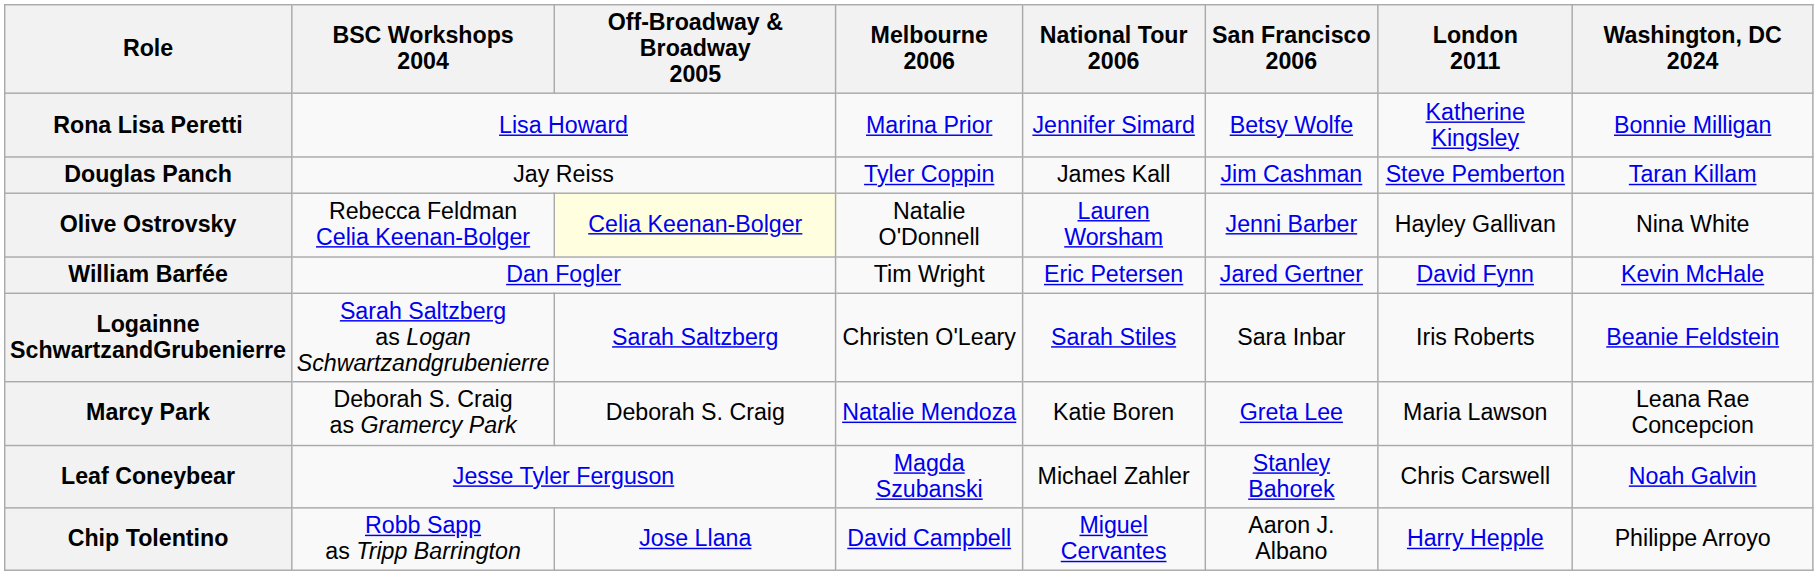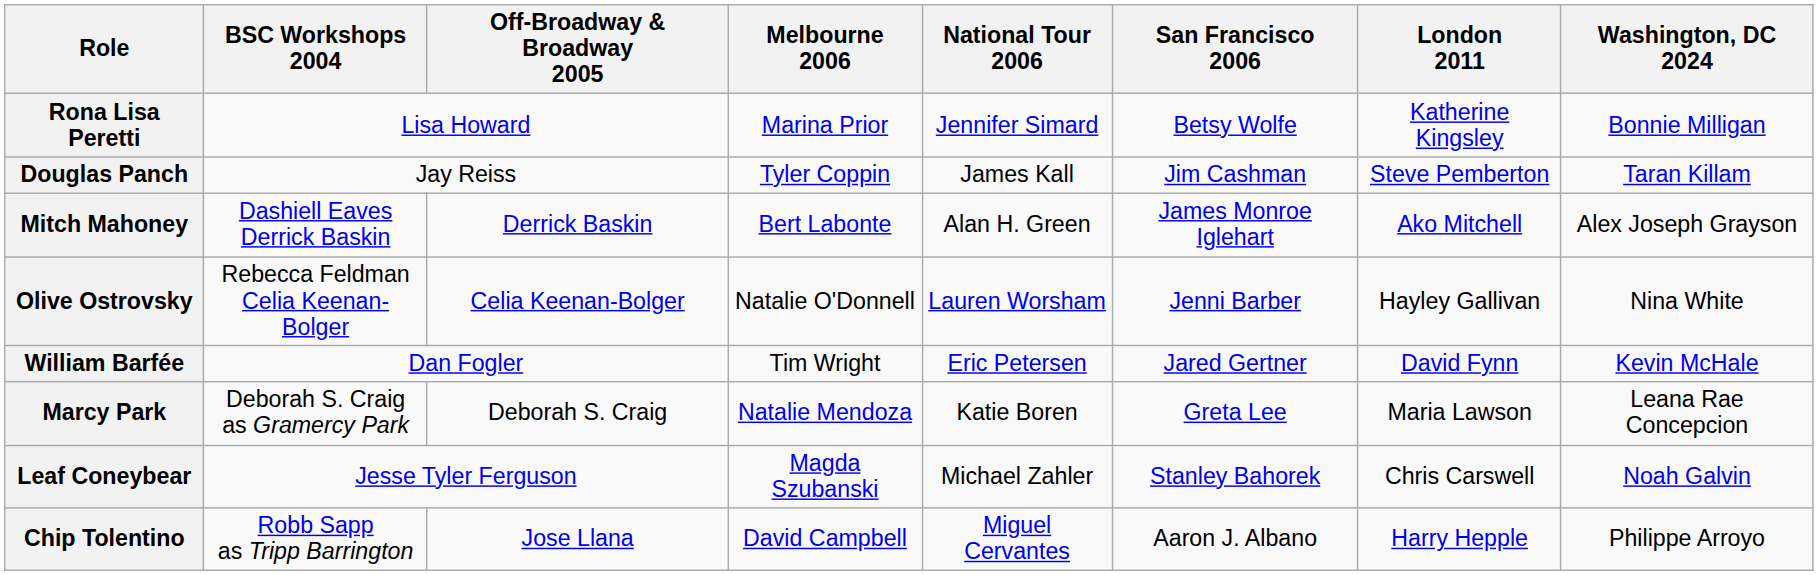+ row: Mitch Mahoney | Dashiell Eaves Derrick Baskin | Derrick Baskin | Bert Labonte | Alan H. Green | James Monroe Iglehart | Ako Mitchell | Alex Joseph Grayson
Olive Ostrovsky | Off-Broadway & Broadway 2005: lightyellow background -> no background
- row: Logainne SchwartzandGrubenierre | Sarah Saltzberg as Logan Schwartzandgrubenierre | Sarah Saltzberg | Christen O'Leary | Sarah Stiles | Sara Inbar | Iris Roberts | Beanie Feldstein
